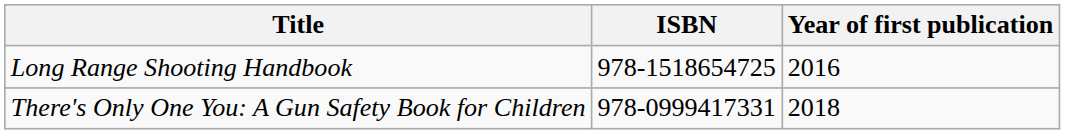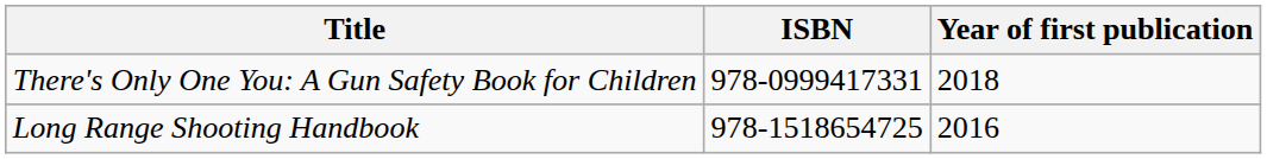rows swapped: Long Range Shooting Handbook <-> There's Only One You: A Gun Safety Book for Children
